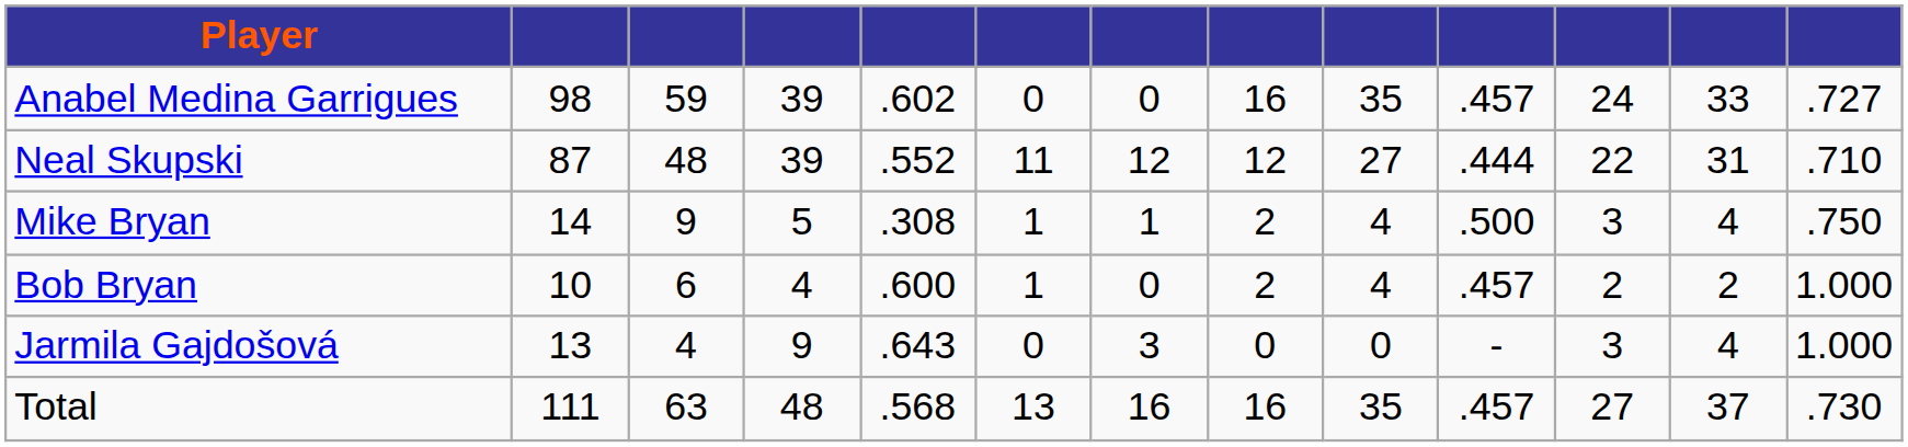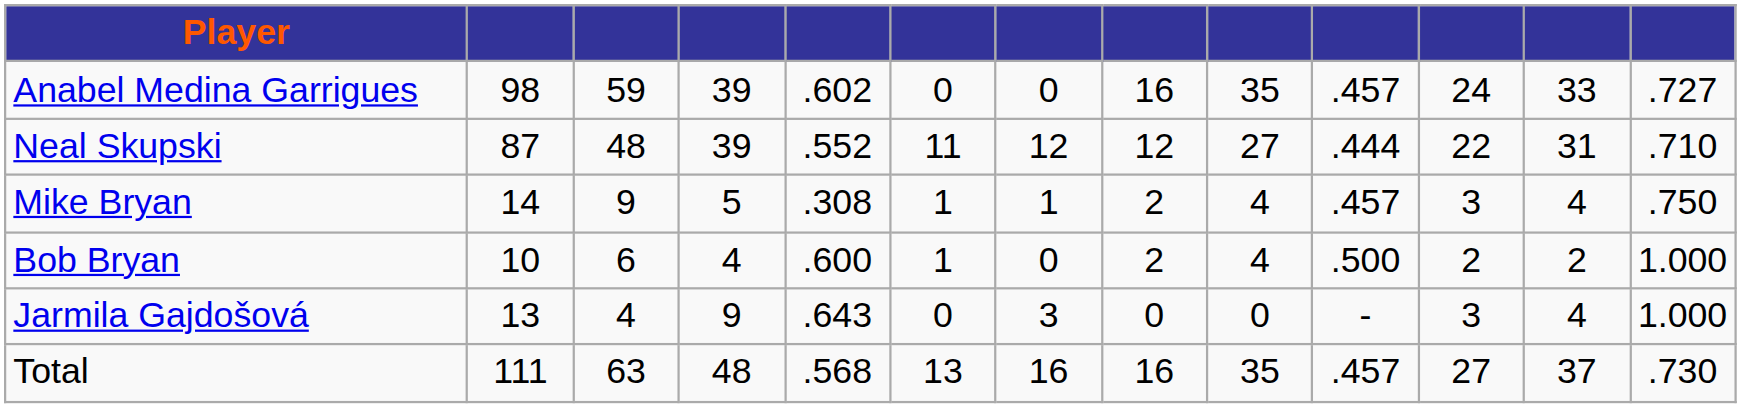Mike Bryan | column 10: .500 -> .457
Bob Bryan | column 10: .457 -> .500
